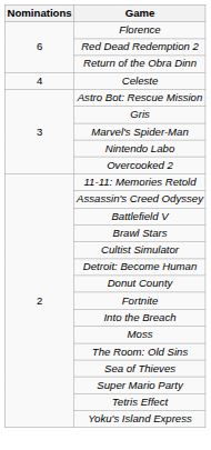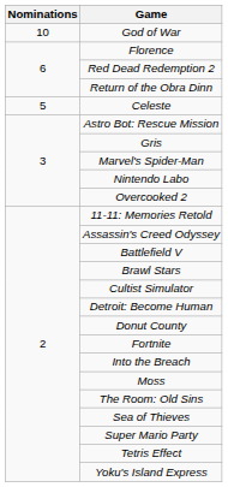+ row: 10 | God of War
Celeste | Nominations: 4 -> 5
